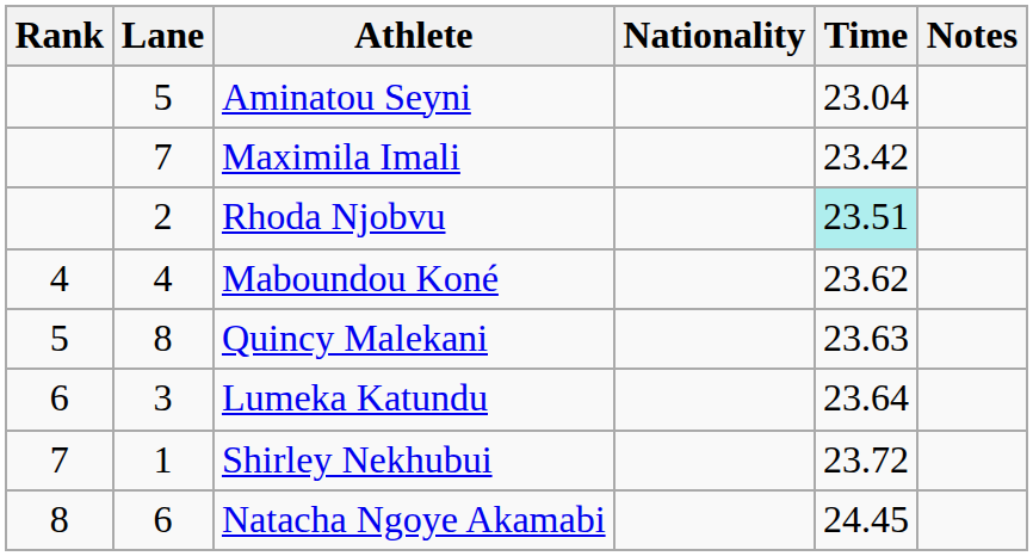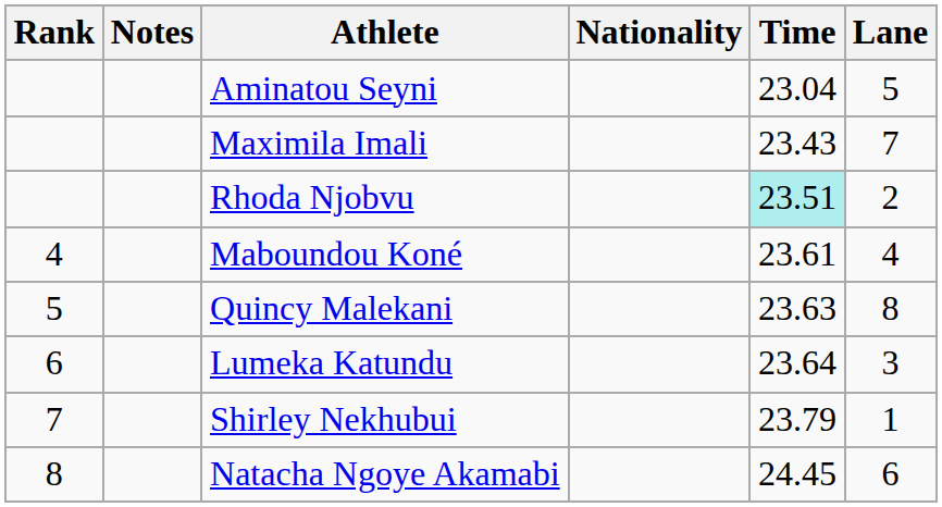columns swapped: Lane <-> Notes
Maximila Imali | Time: 23.42 -> 23.43
Maboundou Koné | Time: 23.62 -> 23.61
Shirley Nekhubui | Time: 23.72 -> 23.79
